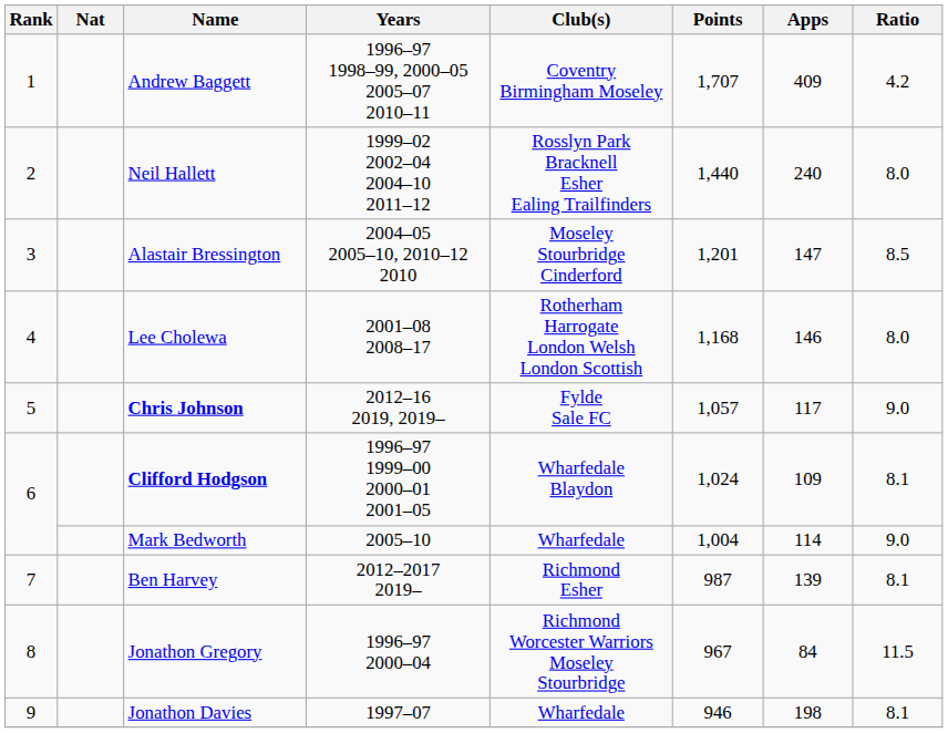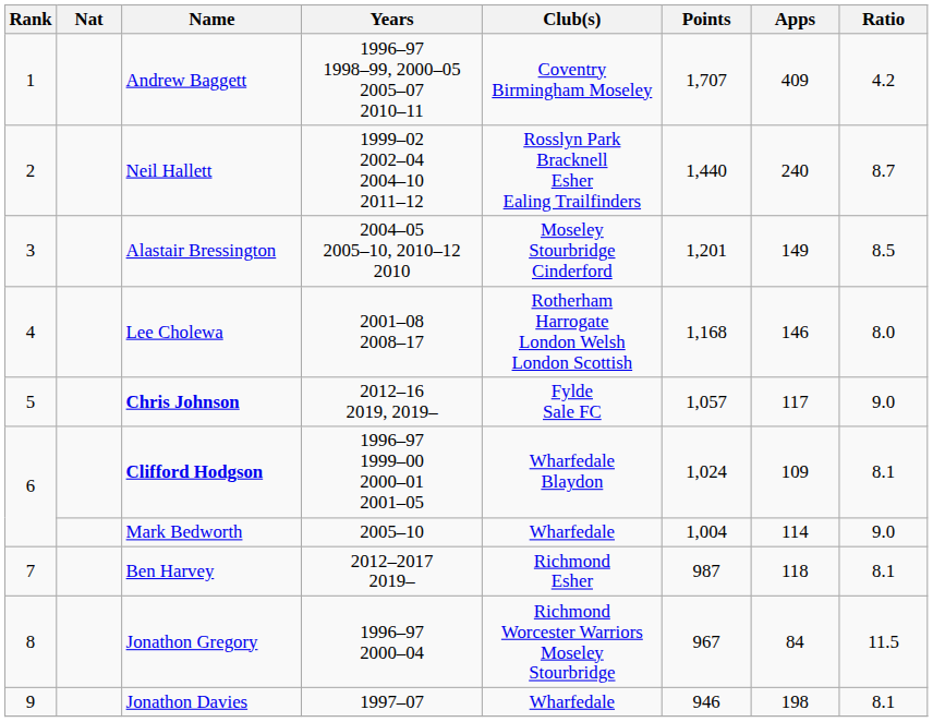Neil Hallett | Ratio: 8.0 -> 8.7
Alastair Bressington | Apps: 147 -> 149
Ben Harvey | Apps: 139 -> 118
